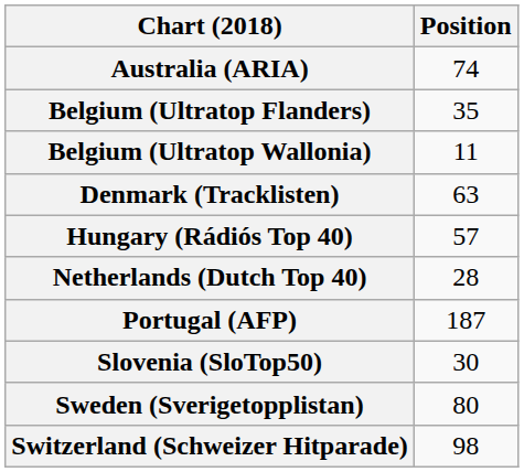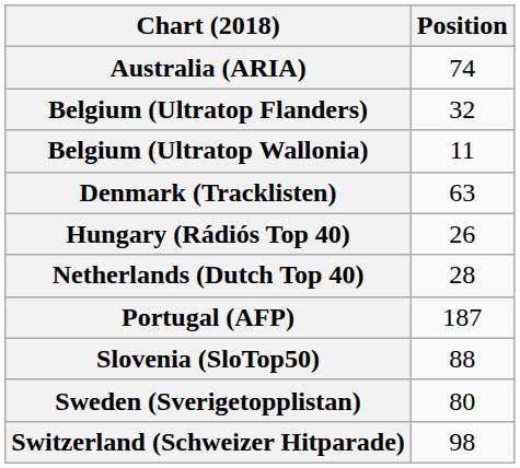Belgium (Ultratop Flanders) | Position: 35 -> 32
Hungary (Rádiós Top 40) | Position: 57 -> 26
Slovenia (SloTop50) | Position: 30 -> 88
